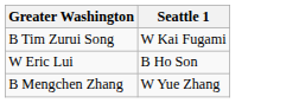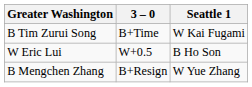+ column: 3 – 0 | B+Time | W+0.5 | B+Resign
